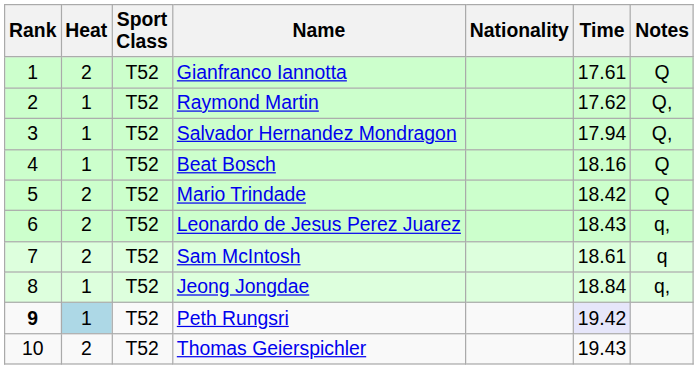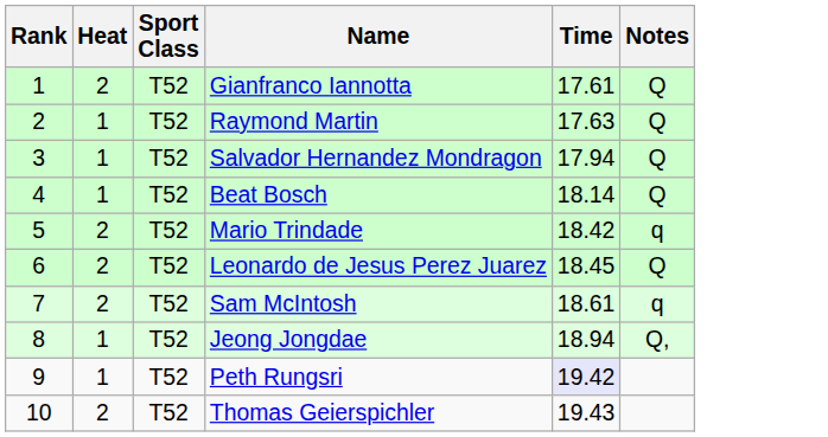- column: Nationality
Raymond Martin | Time: 17.62 -> 17.63
Raymond Martin | Notes: Q, -> Q
Salvador Hernandez Mondragon | Notes: Q, -> Q
Beat Bosch | Time: 18.16 -> 18.14
Mario Trindade | Notes: Q -> q
Leonardo de Jesus Perez Juarez | Time: 18.43 -> 18.45
Leonardo de Jesus Perez Juarez | Notes: q, -> Q
Jeong Jongdae | Time: 18.84 -> 18.94
Jeong Jongdae | Notes: q, -> Q,
Peth Rungsri | Rank: bold -> normal
Peth Rungsri | Heat: lightblue background -> no background
